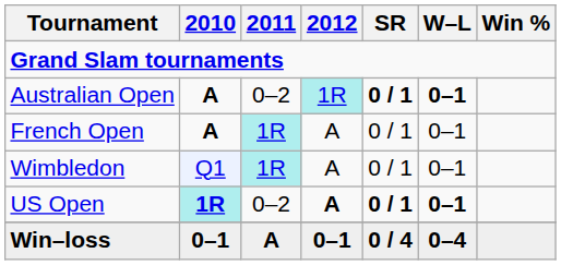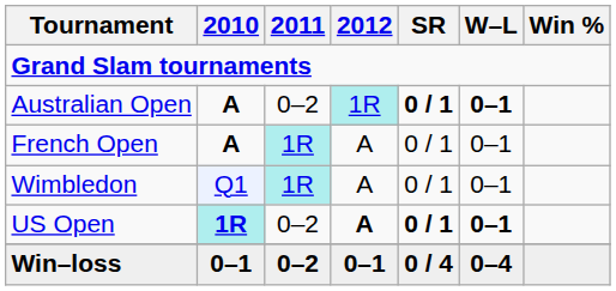Win–loss | 2011: A -> 0–2
